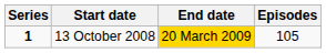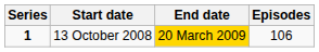13 October 2008 | Episodes: 105 -> 106
